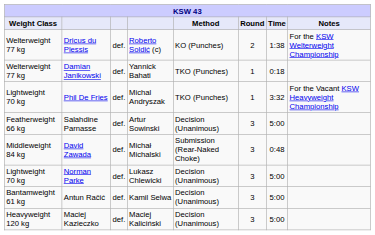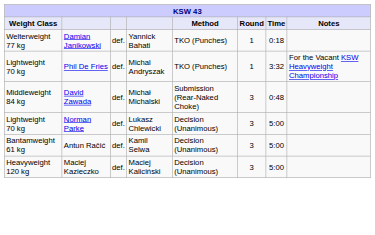- row: Welterweight 77 kg | Dricus du Plessis | def. | Roberto Soldić (c) | KO (Punches) | 2 | 1:38 | For the KSW Welterweight Championship
- row: Featherweight 66 kg | Salahdine Parnasse | def. | Artur Sowinski | Decision (Unanimous) | 3 | 5:00
